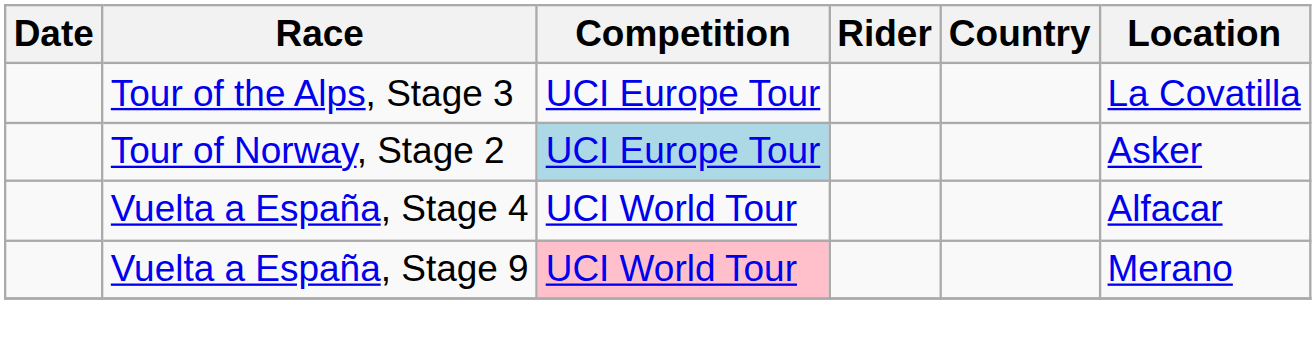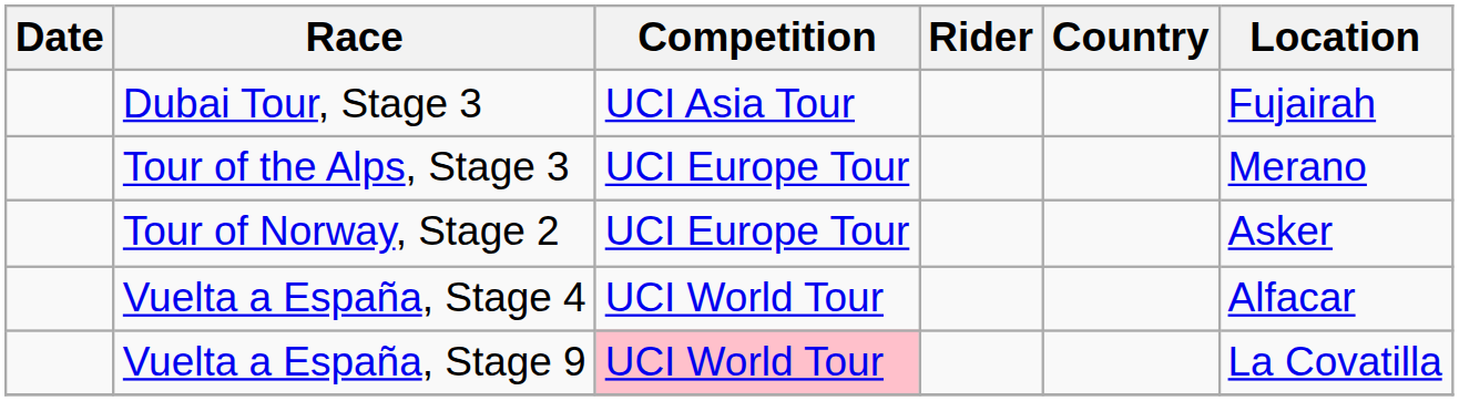+ row: Dubai Tour, Stage 3 | UCI Asia Tour | Fujairah
Tour of the Alps, Stage 3 | Location: La Covatilla -> Merano
Tour of Norway, Stage 2 | Competition: lightblue background -> no background
Vuelta a España, Stage 9 | Location: Merano -> La Covatilla
